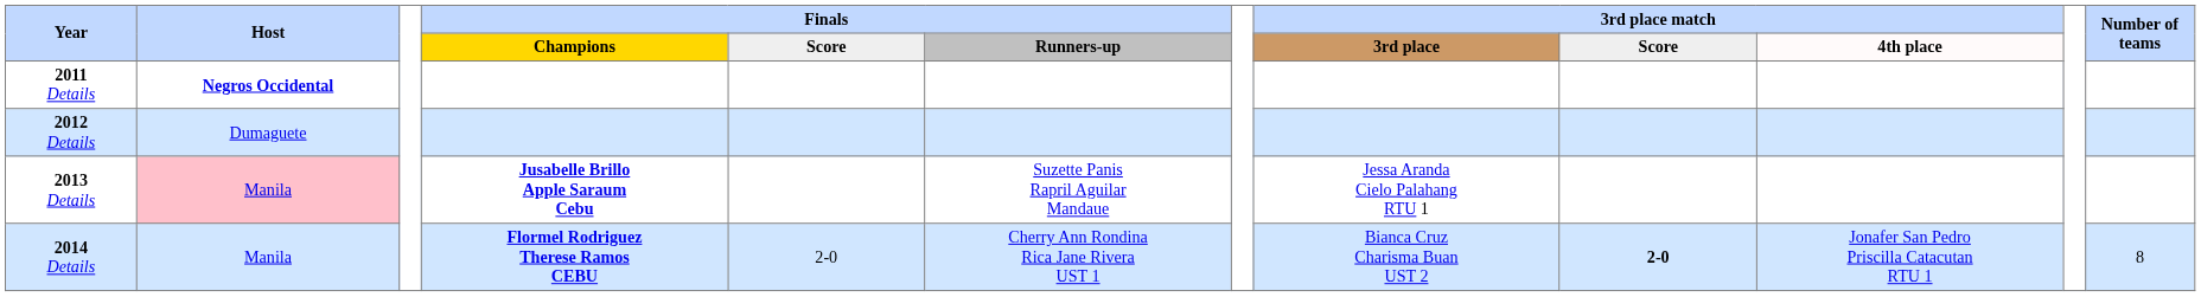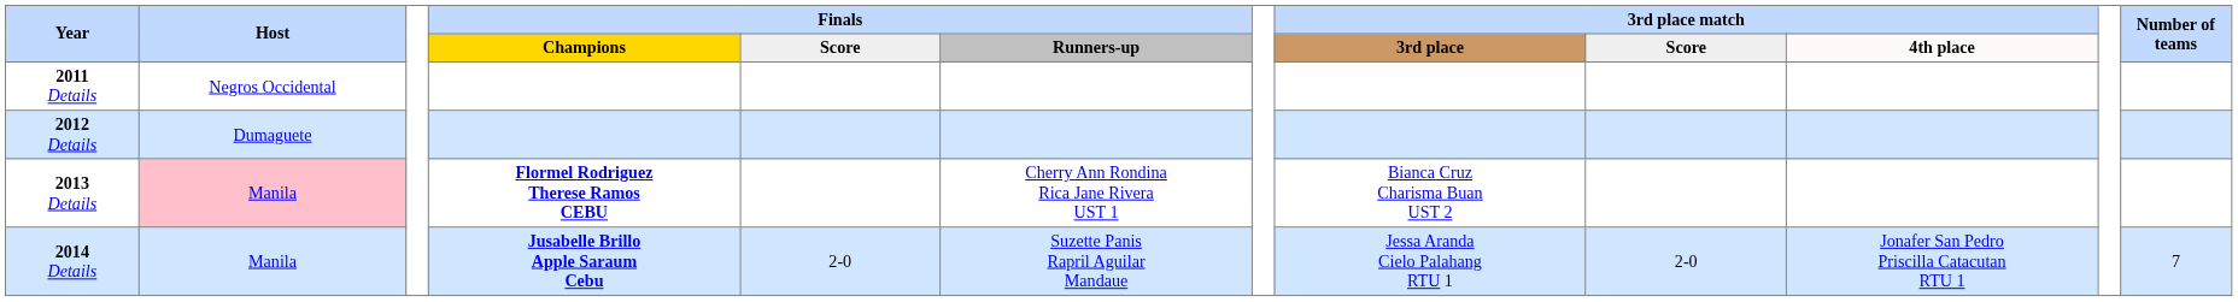2011 Details | Host: bold -> normal
2013 Details | Finals / Champions: Jusabelle Brillo Apple Saraum Cebu -> Flormel Rodriguez Therese Ramos CEBU
2013 Details | Finals / Runners-up: Suzette Panis Rapril Aguilar Mandaue -> Cherry Ann Rondina Rica Jane Rivera UST 1
2013 Details | 3rd place match / 3rd place: Jessa Aranda Cielo Palahang RTU 1 -> Bianca Cruz Charisma Buan UST 2
2014 Details | Finals / Champions: Flormel Rodriguez Therese Ramos CEBU -> Jusabelle Brillo Apple Saraum Cebu
2014 Details | Finals / Runners-up: Cherry Ann Rondina Rica Jane Rivera UST 1 -> Suzette Panis Rapril Aguilar Mandaue
2014 Details | 3rd place match / 3rd place: Bianca Cruz Charisma Buan UST 2 -> Jessa Aranda Cielo Palahang RTU 1
2014 Details | 3rd place match / Score: bold -> normal
2014 Details | Number of teams: 8 -> 7
